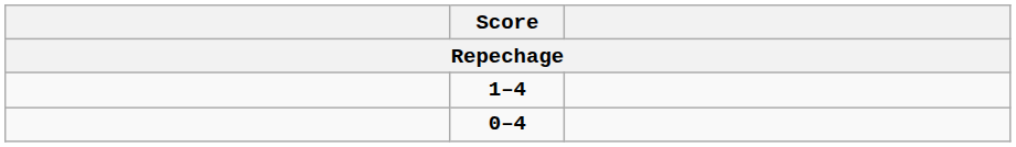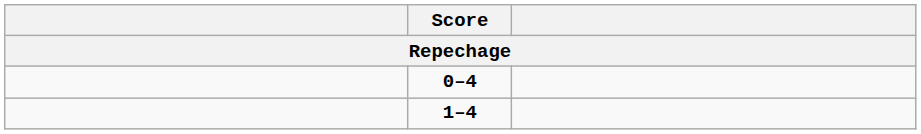rows swapped: 1–4 <-> 0–4
